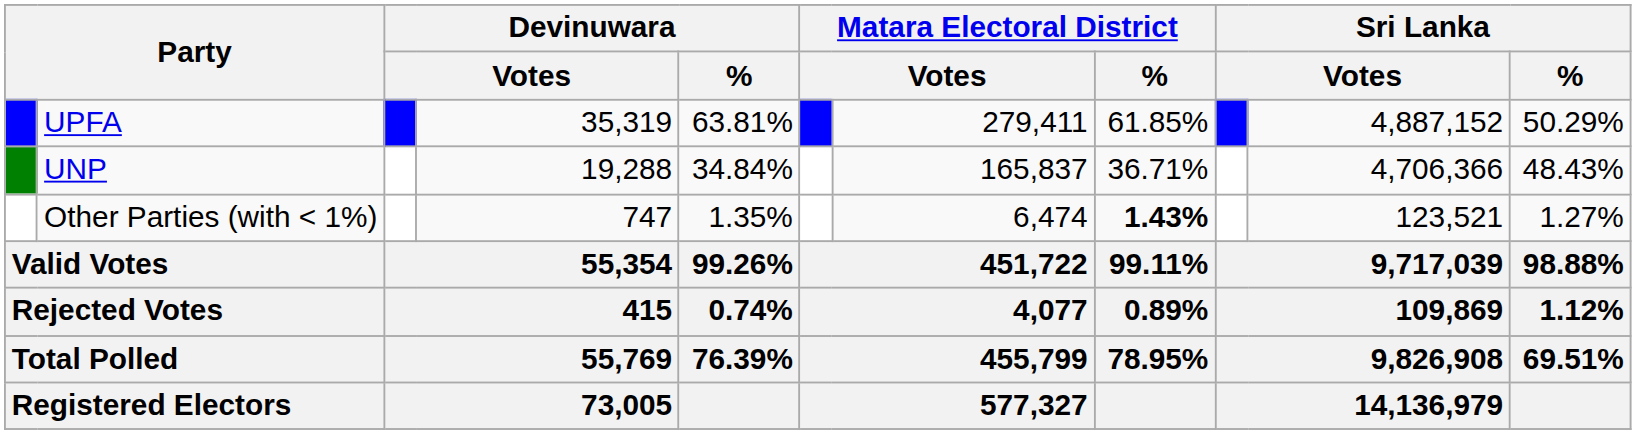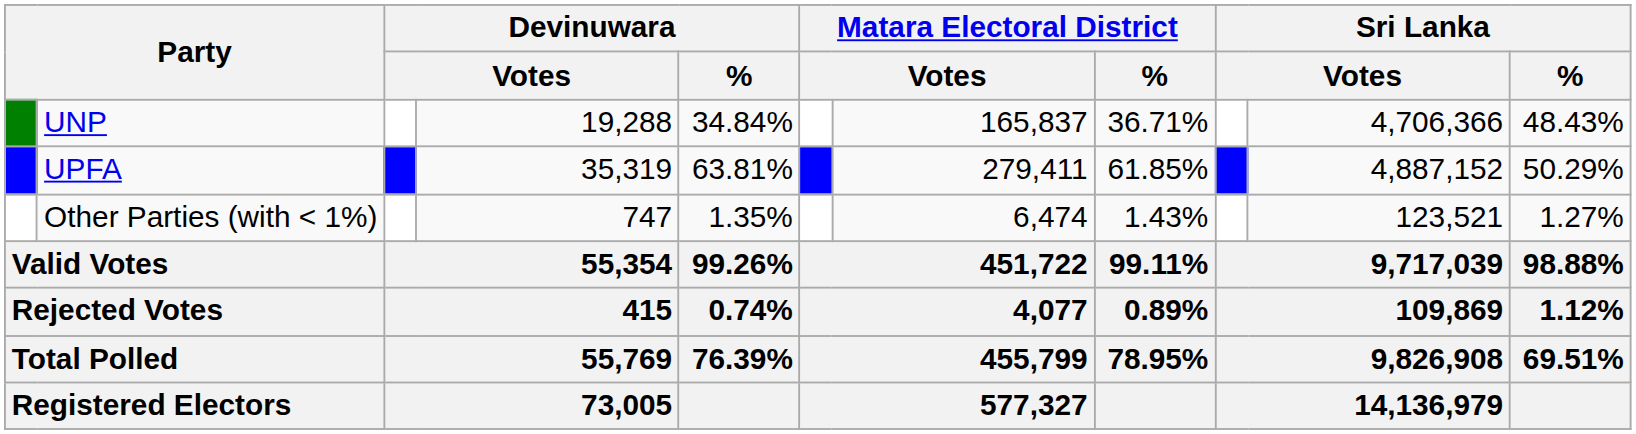rows swapped: UPFA <-> UNP
Other Parties (with < 1%) | Matara Electoral District / %: bold -> normal
